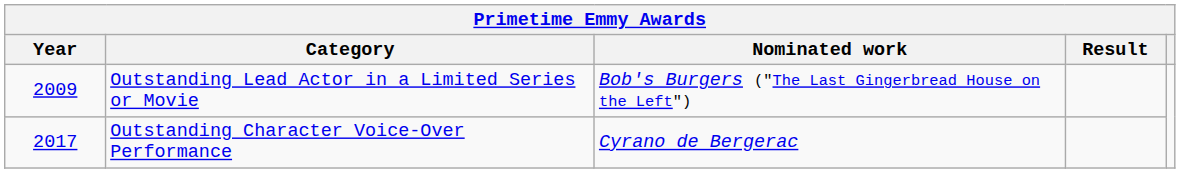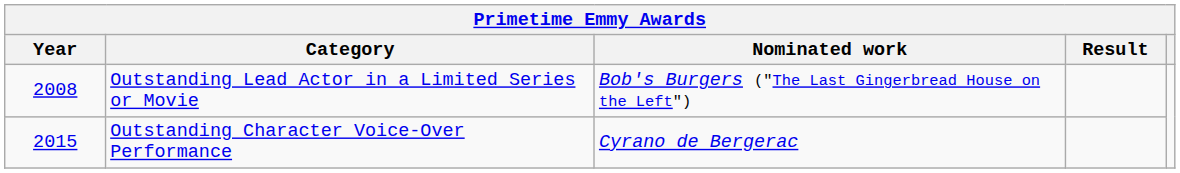Outstanding Lead Actor in a Limited Series or Movie | Year: 2009 -> 2008
Outstanding Character Voice-Over Performance | Year: 2017 -> 2015
